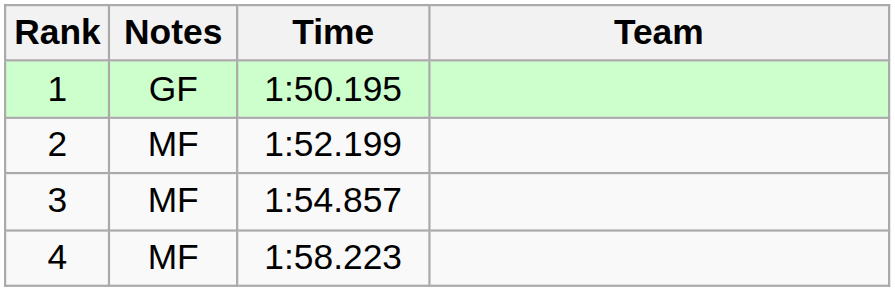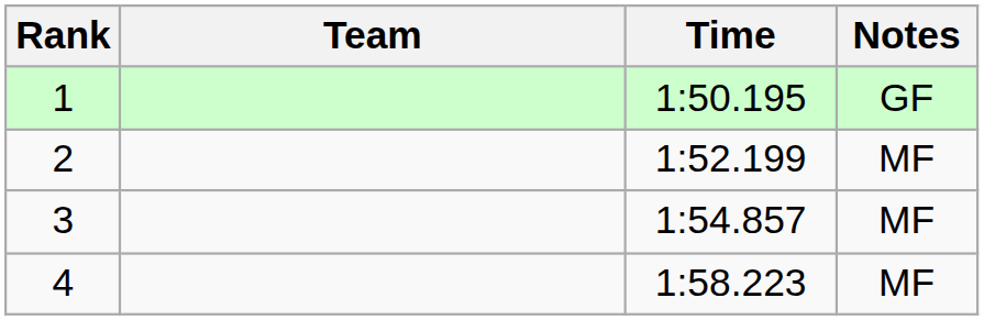columns swapped: Team <-> Notes
